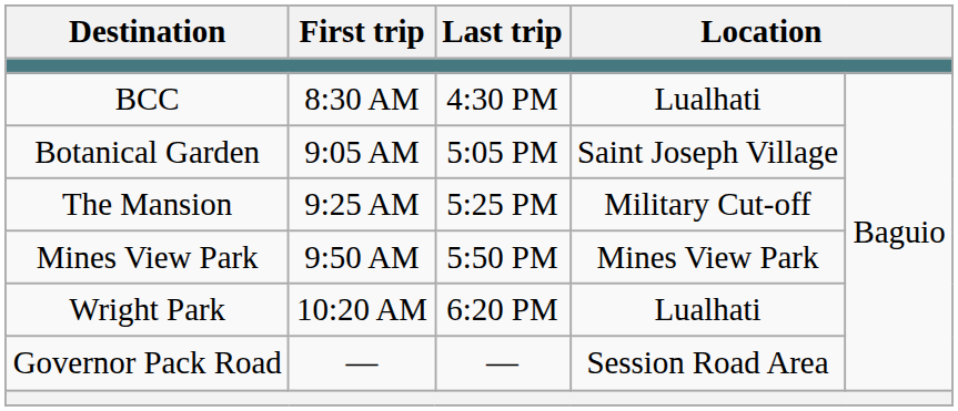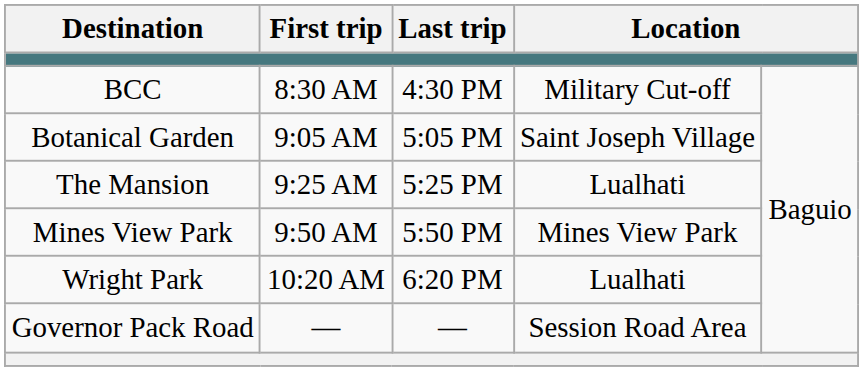BCC | column 4: Lualhati -> Military Cut-off
The Mansion | column 4: Military Cut-off -> Lualhati
